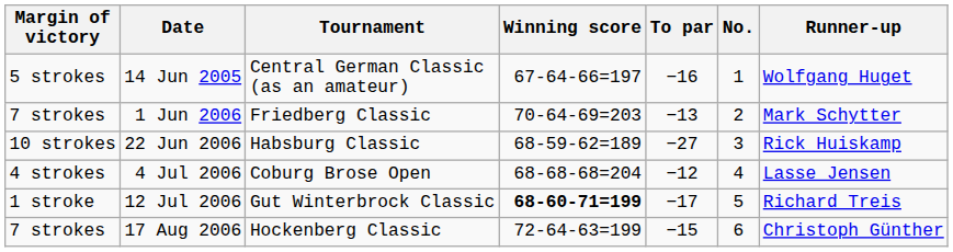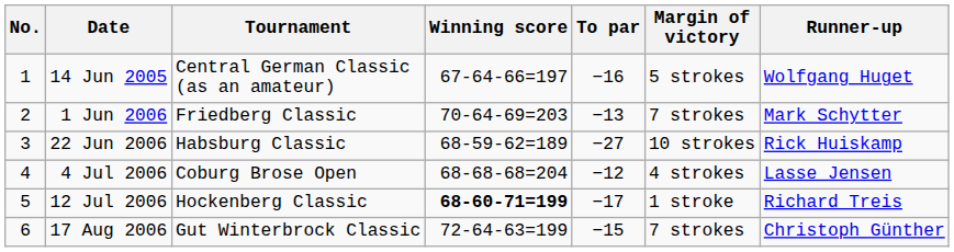columns swapped: No. <-> Margin of victory
12 Jul 2006 | Tournament: Gut Winterbrock Classic -> Hockenberg Classic
17 Aug 2006 | Tournament: Hockenberg Classic -> Gut Winterbrock Classic
